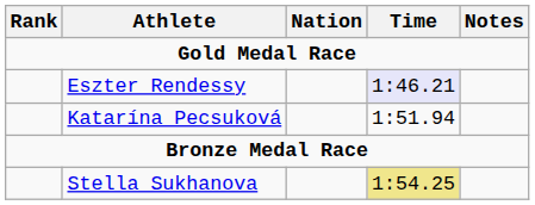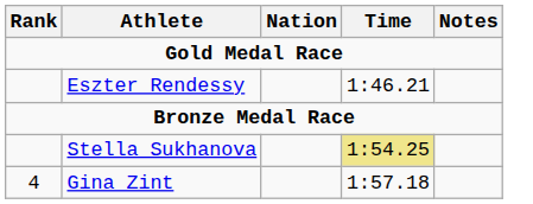Eszter Rendessy | Time: lavender background -> no background
- row: Katarína Pecsuková | 1:51.94
+ row: 4 | Gina Zint | 1:57.18
